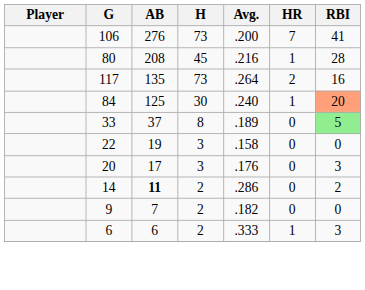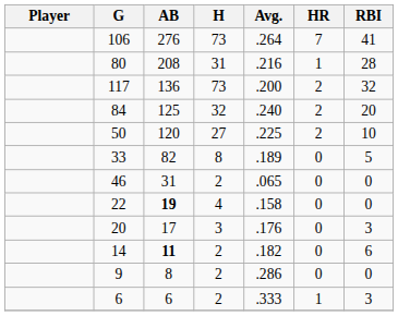106 | Avg.: .200 -> .264
80 | H: 45 -> 31
117 | AB: 135 -> 136
117 | Avg.: .264 -> .200
117 | RBI: 16 -> 32
84 | H: 30 -> 32
84 | HR: 1 -> 2
84 | RBI: lightsalmon background -> no background
+ row: 50 | 120 | 27 | .225 | 2 | 10
33 | AB: 37 -> 82
33 | RBI: lightgreen background -> no background
+ row: 46 | 31 | 2 | .065 | 0 | 0
22 | AB: normal -> bold
22 | H: 3 -> 4
14 | Avg.: .286 -> .182
14 | RBI: 2 -> 6
9 | AB: 7 -> 8
9 | Avg.: .182 -> .286
